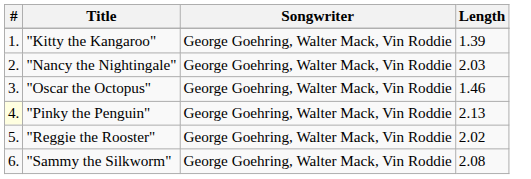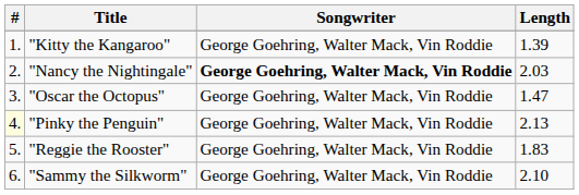"Nancy the Nightingale" | Songwriter: normal -> bold
"Oscar the Octopus" | Length: 1.46 -> 1.47
"Reggie the Rooster" | Length: 2.02 -> 1.83
"Sammy the Silkworm" | Length: 2.08 -> 2.10
